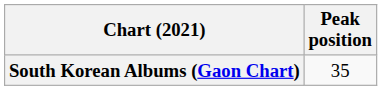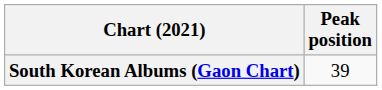South Korean Albums (Gaon Chart) | Peak position: 35 -> 39
